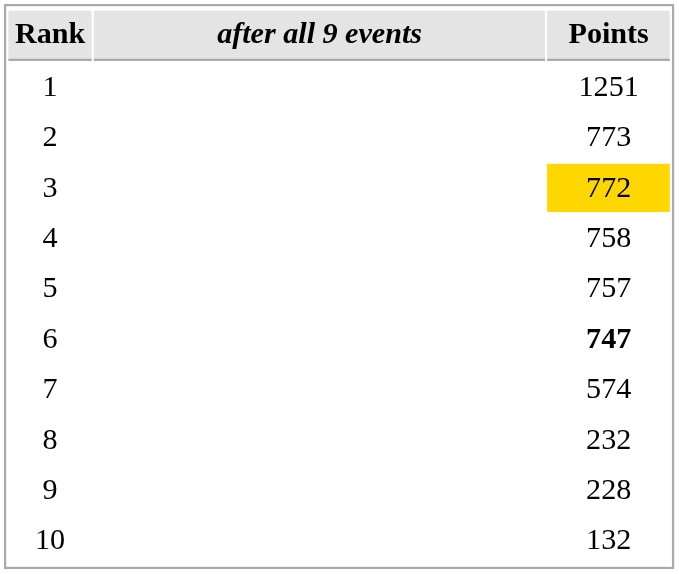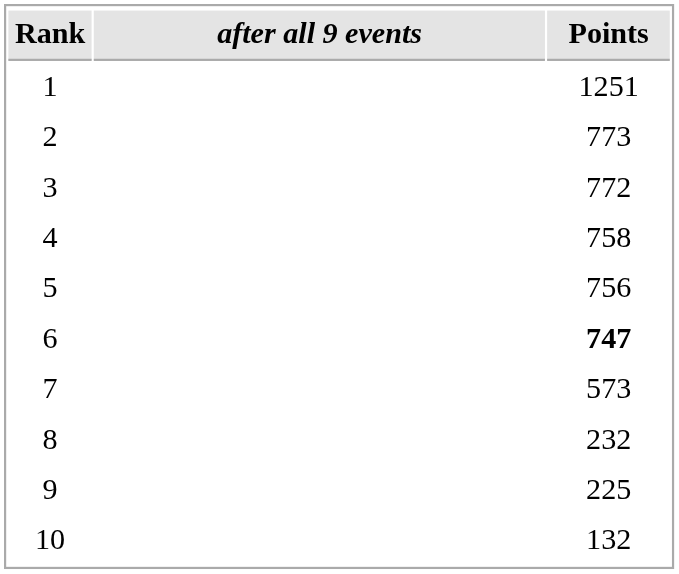3 | Points: gold background -> no background
5 | Points: 757 -> 756
7 | Points: 574 -> 573
9 | Points: 228 -> 225
